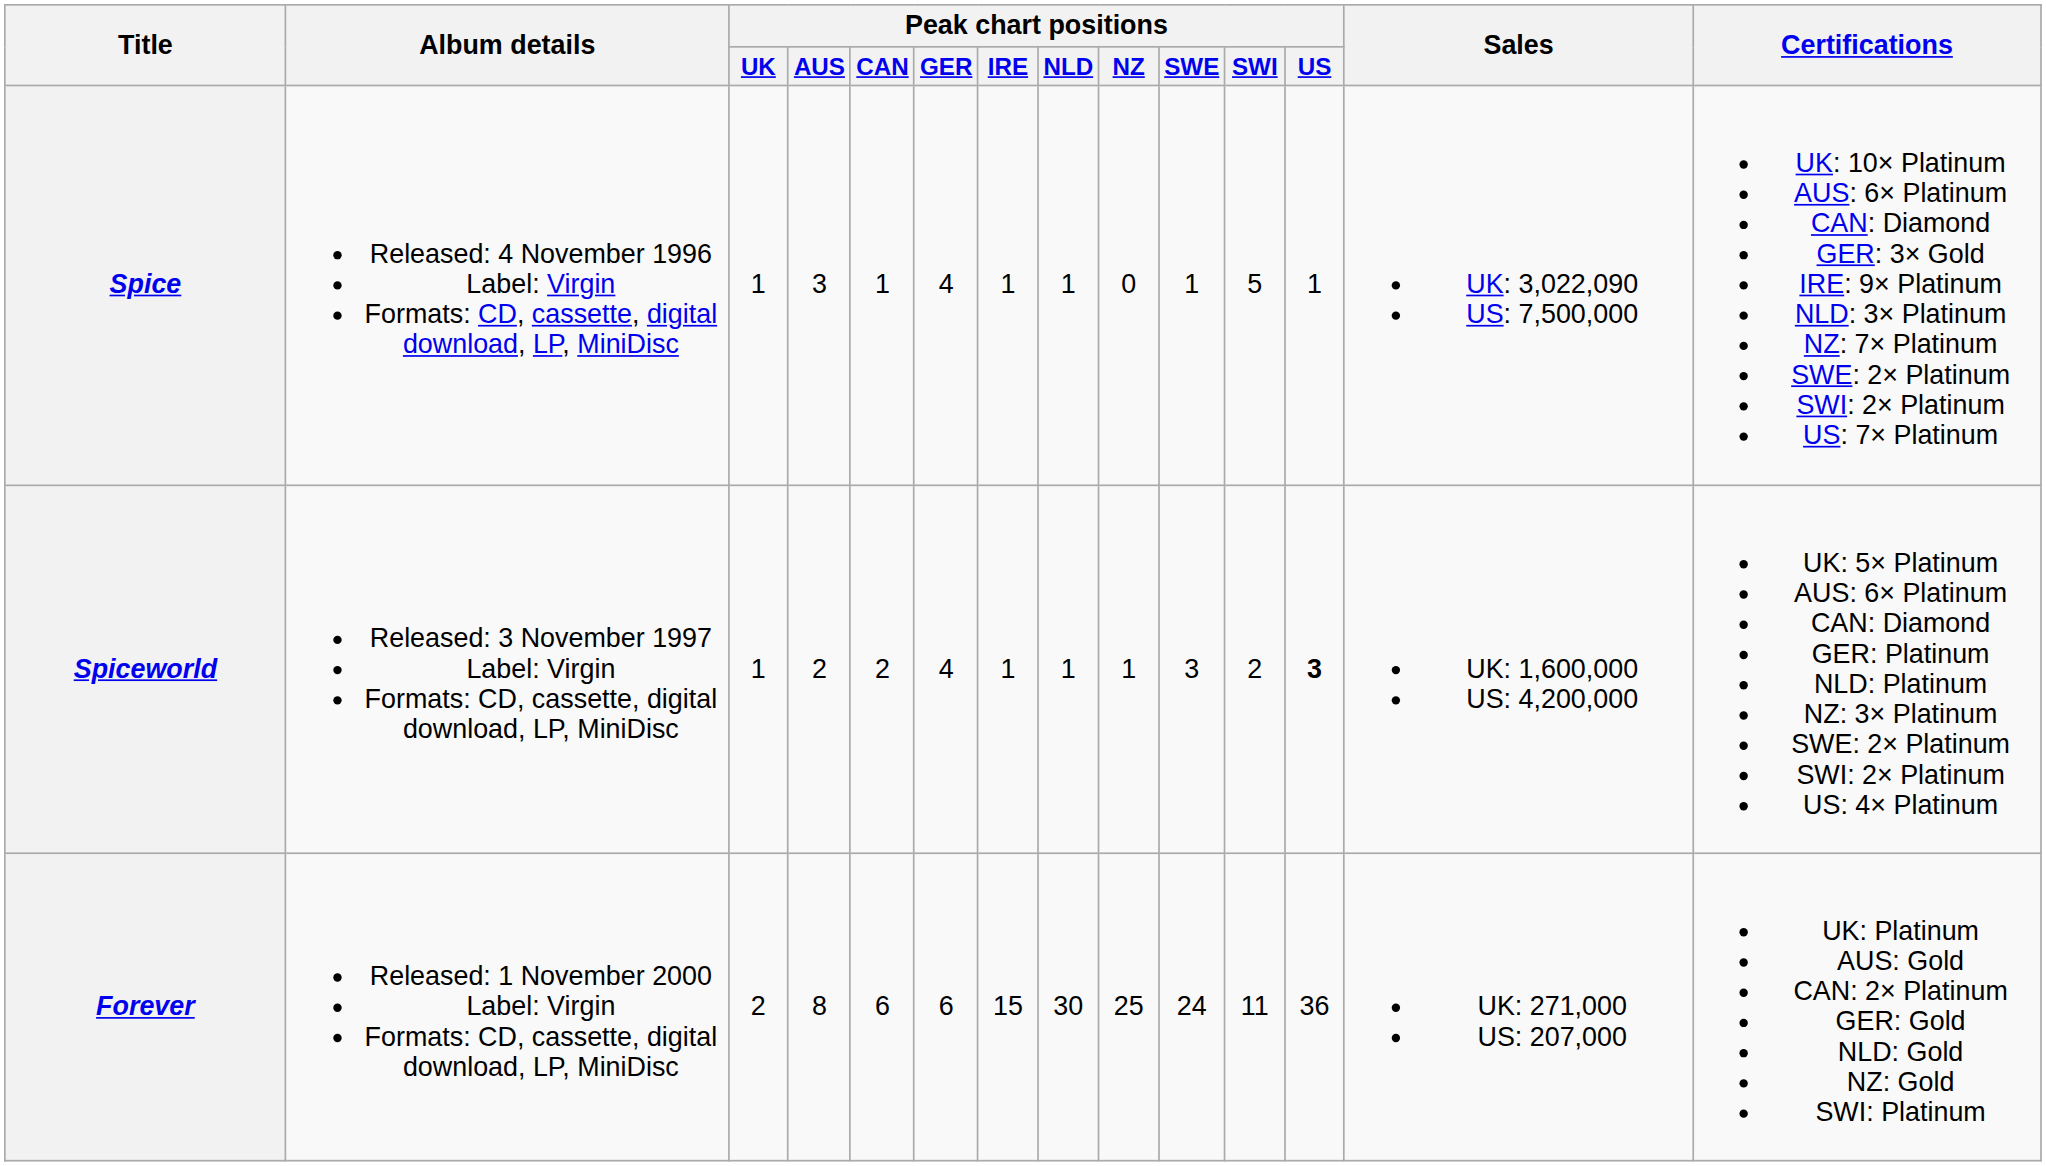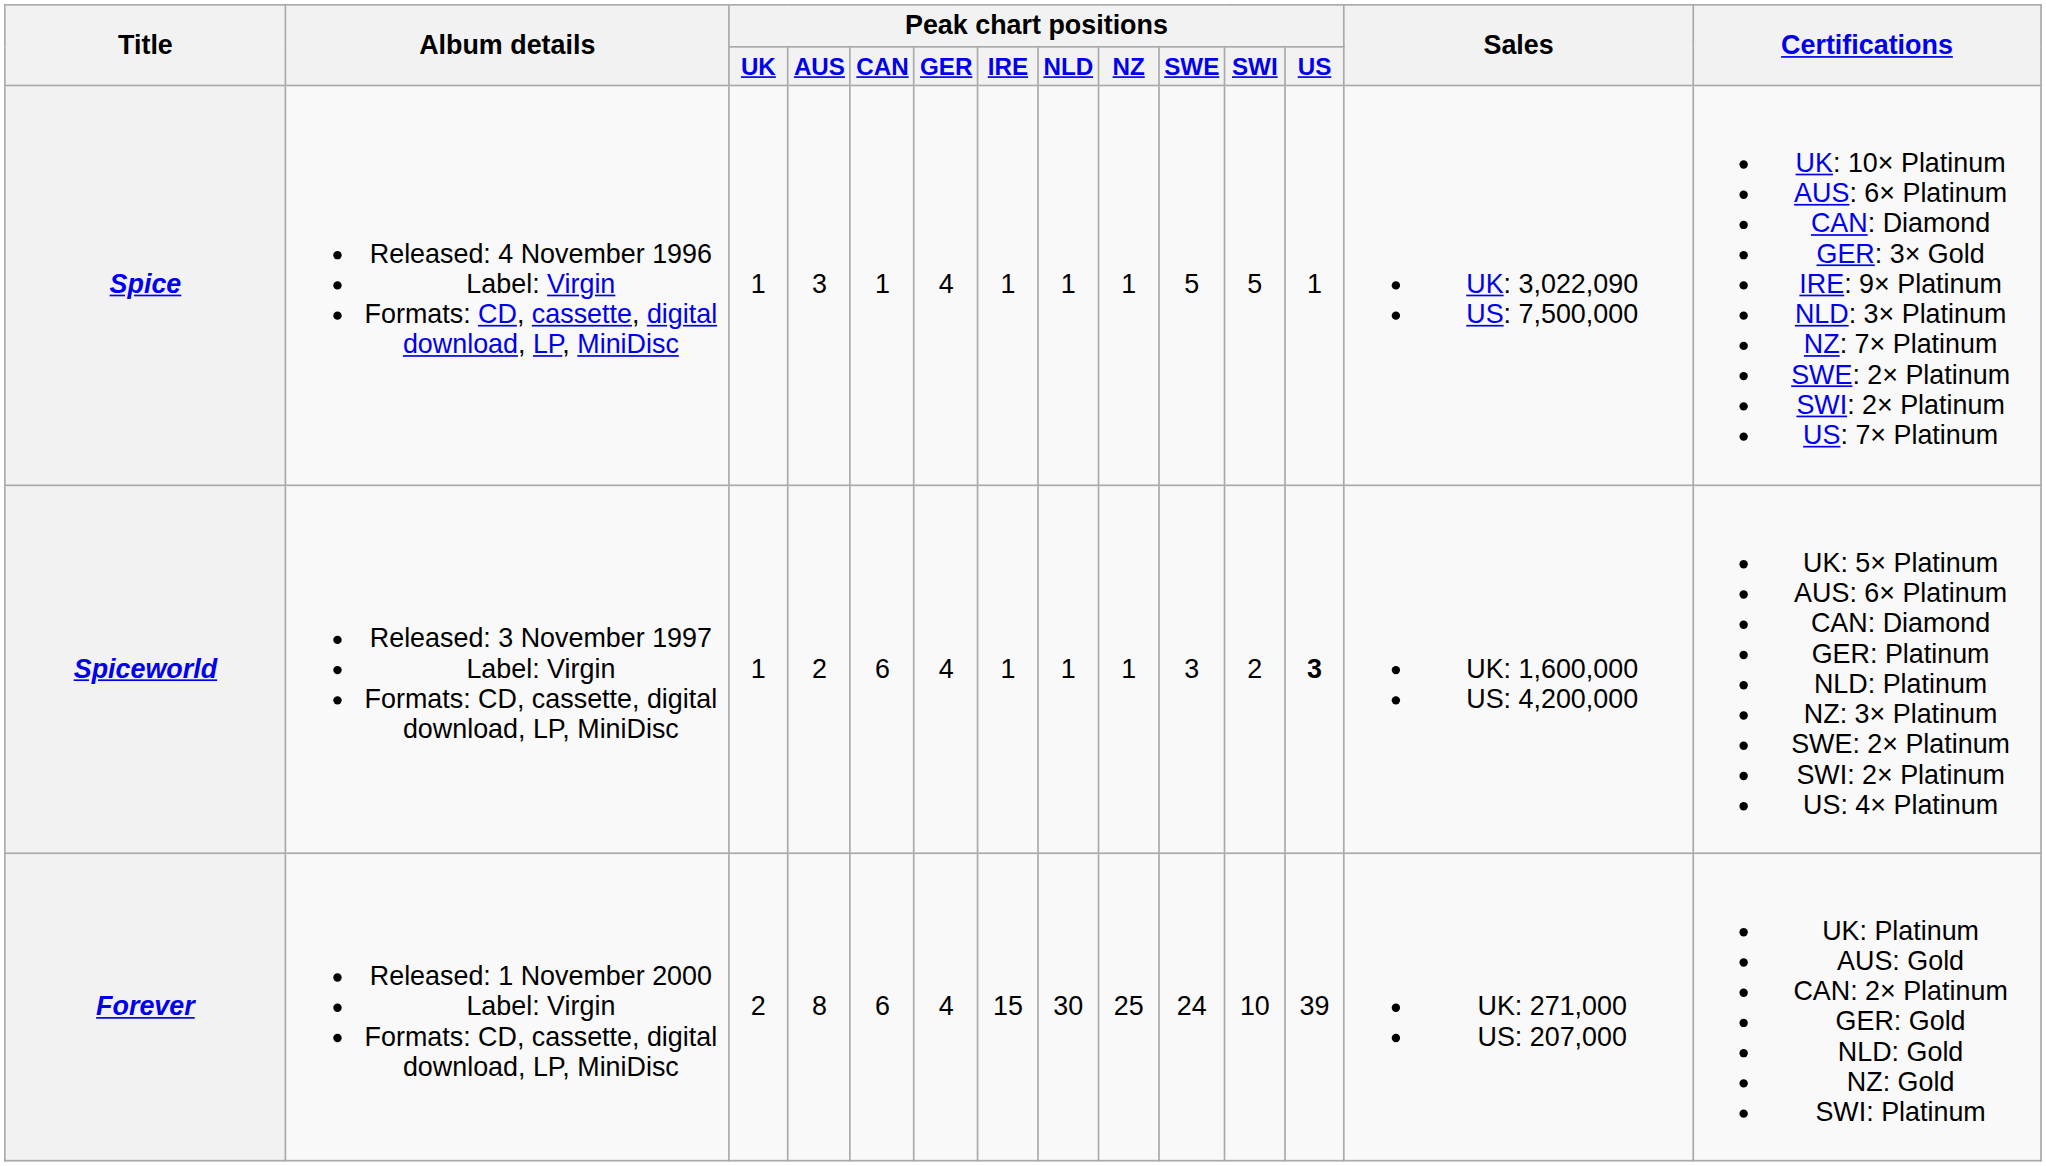Spice | Peak chart positions / NZ: 0 -> 1
Spice | Peak chart positions / SWE: 1 -> 5
Spiceworld | Peak chart positions / CAN: 2 -> 6
Forever | Peak chart positions / GER: 6 -> 4
Forever | Peak chart positions / SWI: 11 -> 10
Forever | Peak chart positions / US: 36 -> 39
